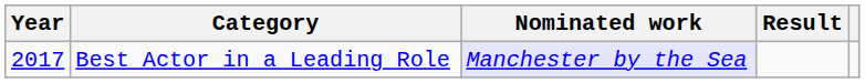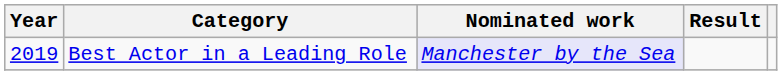Best Actor in a Leading Role | Year: 2017 -> 2019
